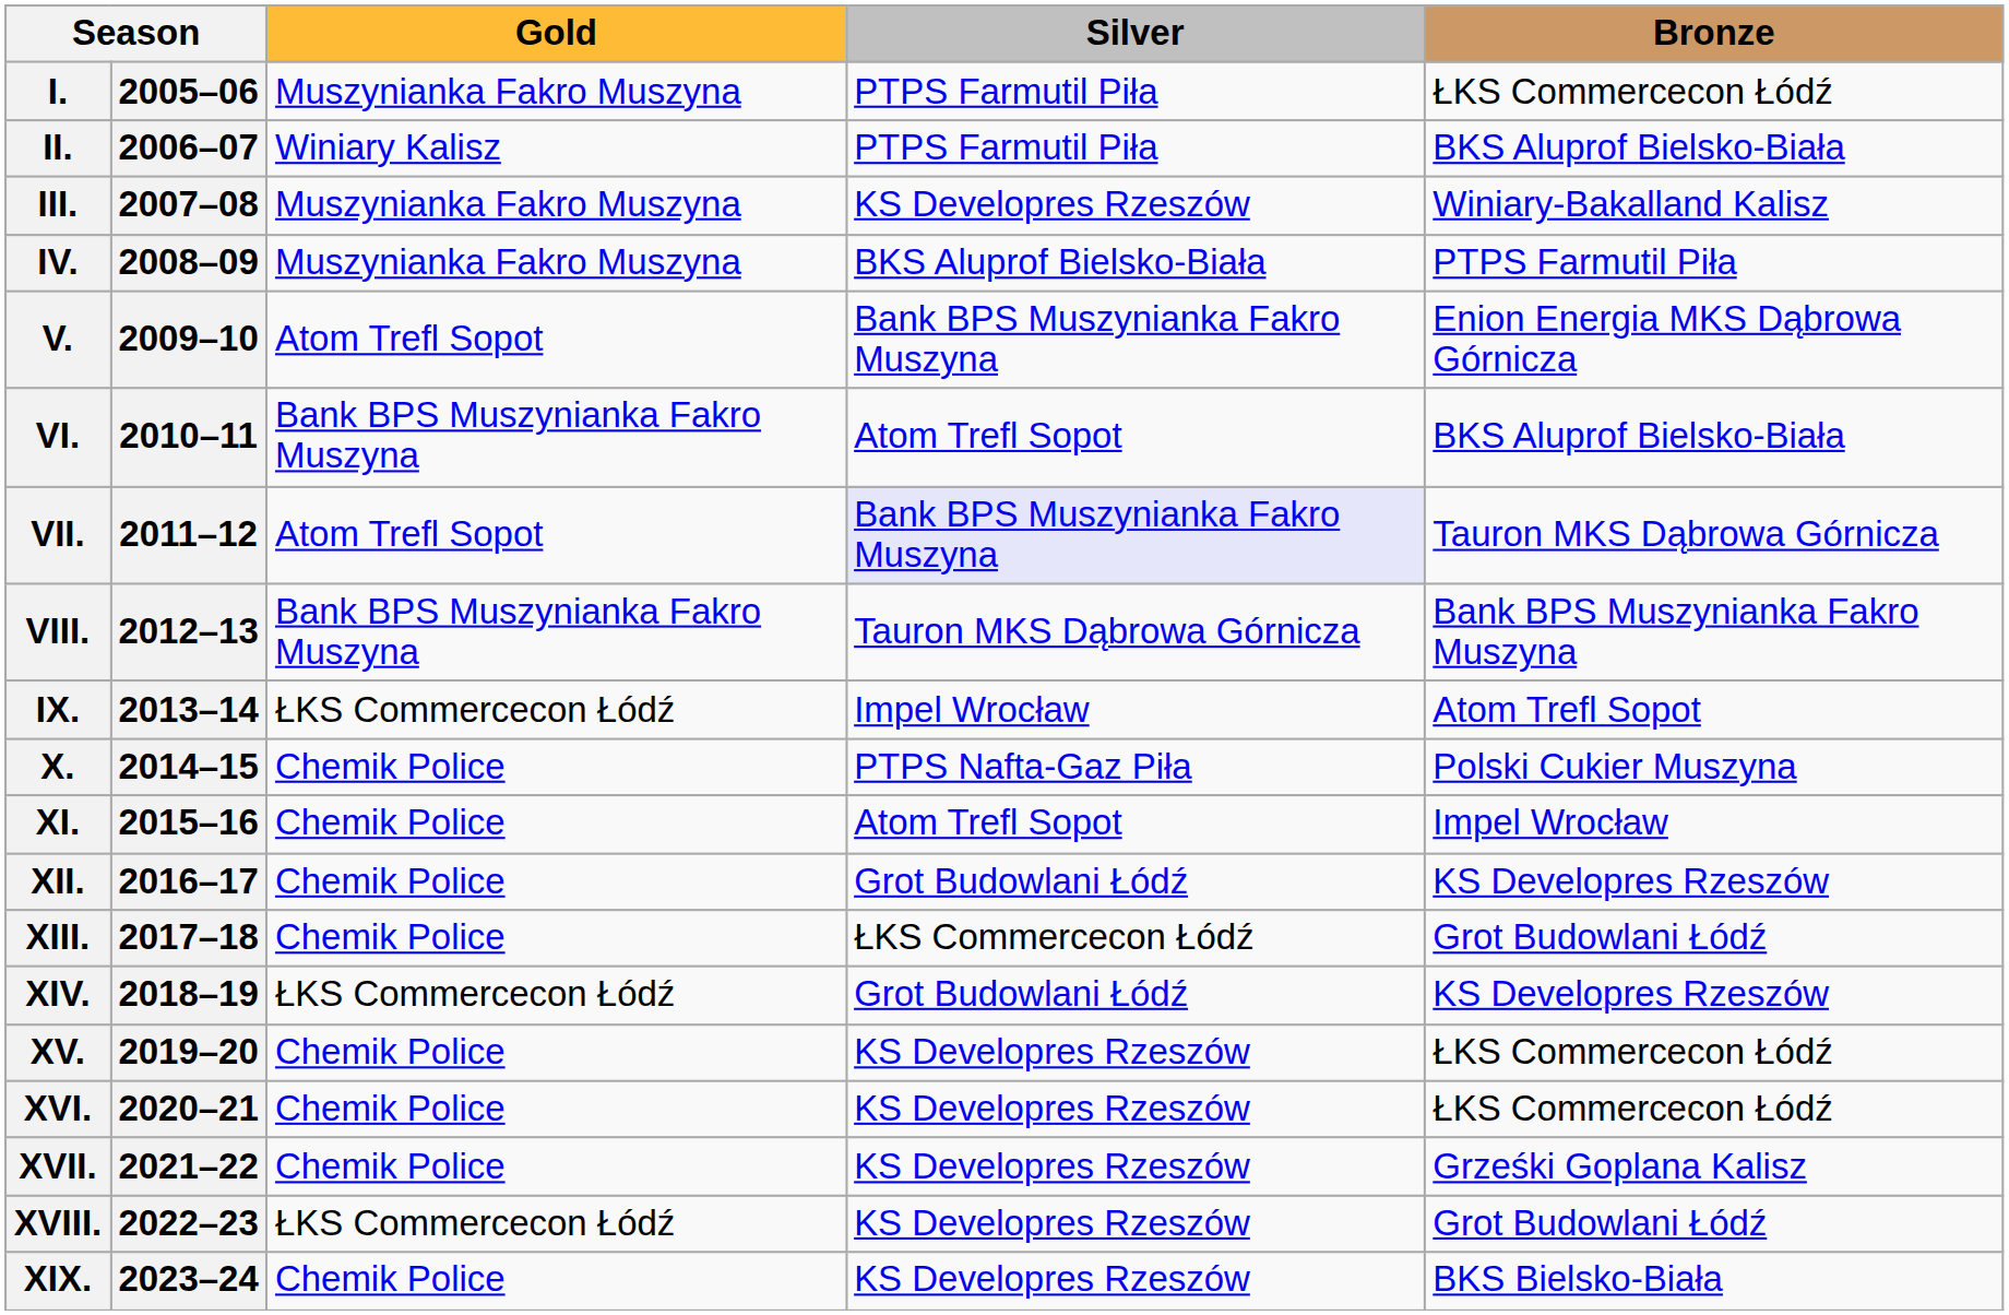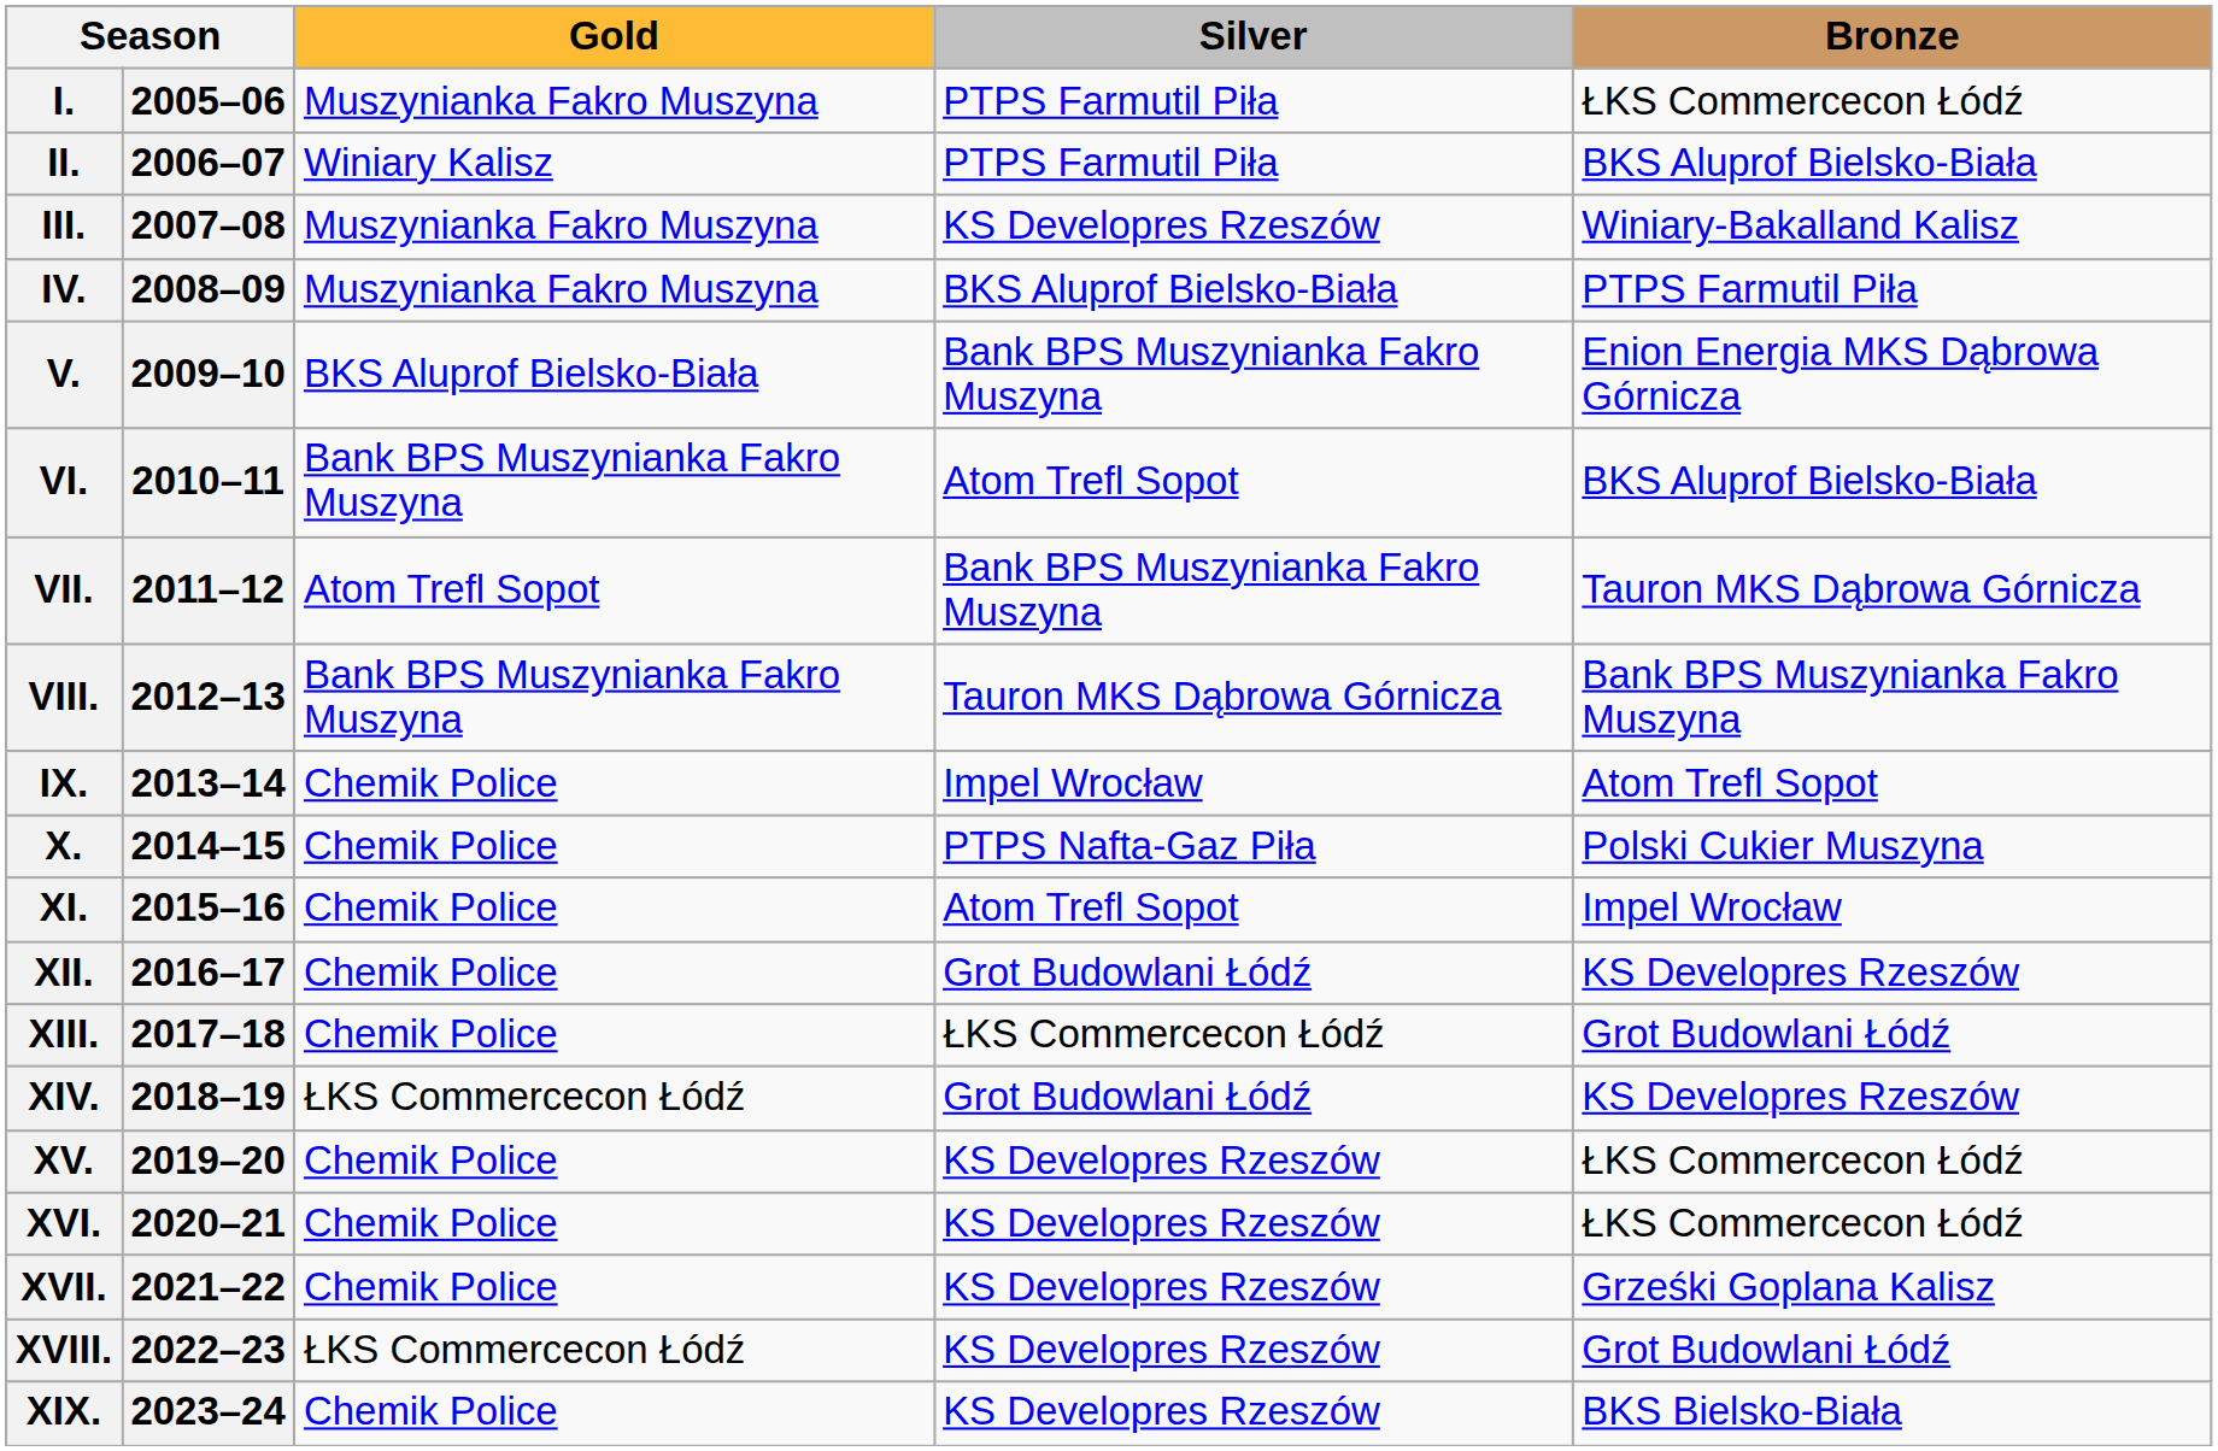V. | Gold: Atom Trefl Sopot -> BKS Aluprof Bielsko-Biała
VII. | Silver: lavender background -> no background
IX. | Gold: ŁKS Commercecon Łódź -> Chemik Police
